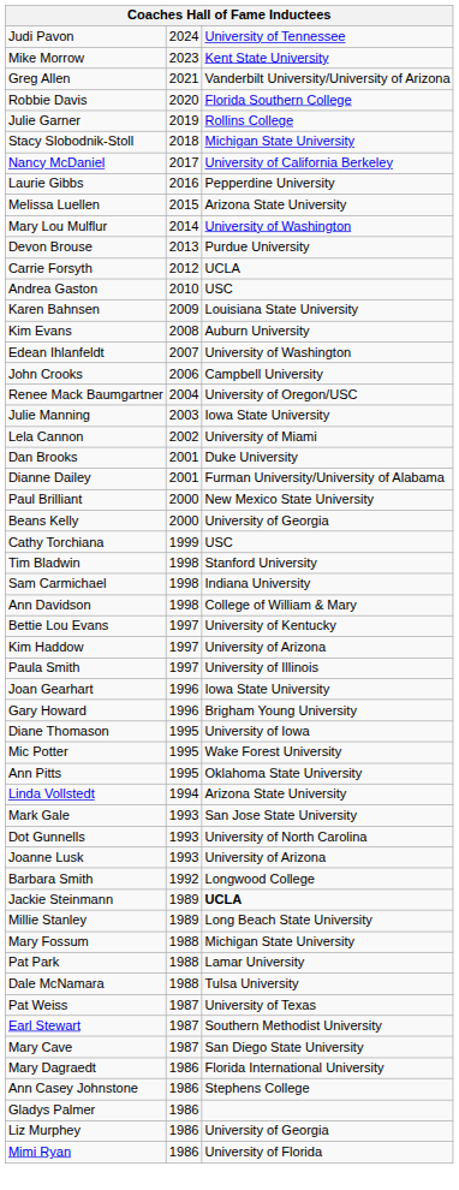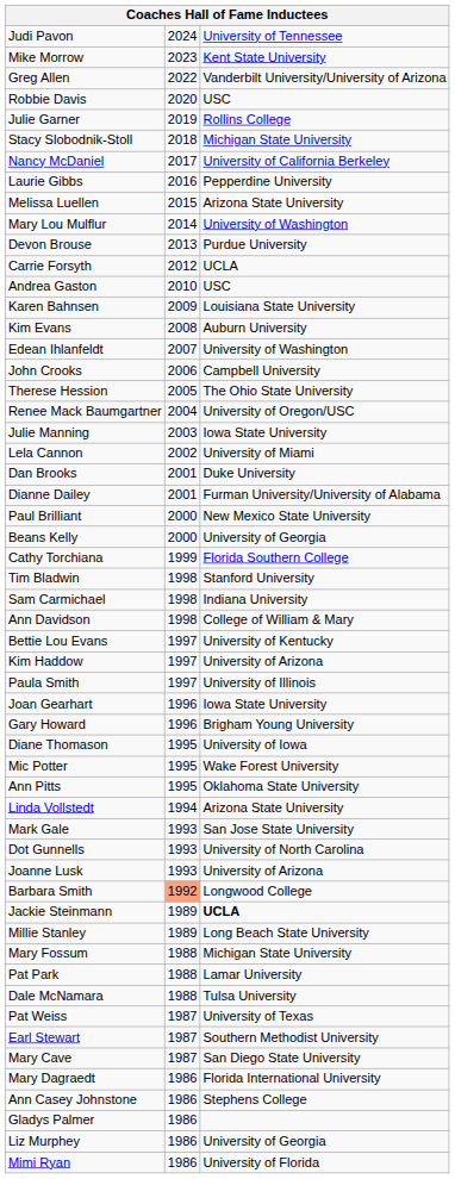Greg Allen | column 2: 2021 -> 2022
Robbie Davis | column 3: Florida Southern College -> USC
+ row: Therese Hession | 2005 | The Ohio State University
Cathy Torchiana | column 3: USC -> Florida Southern College
Barbara Smith | column 2: no background -> lightsalmon background
